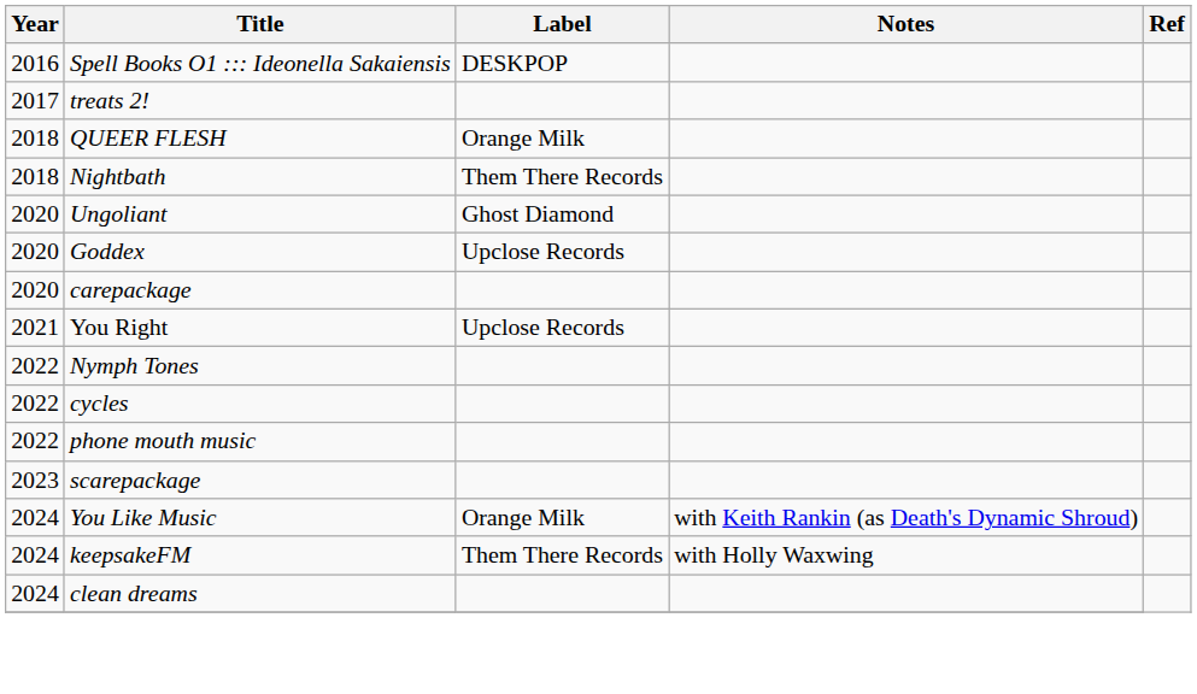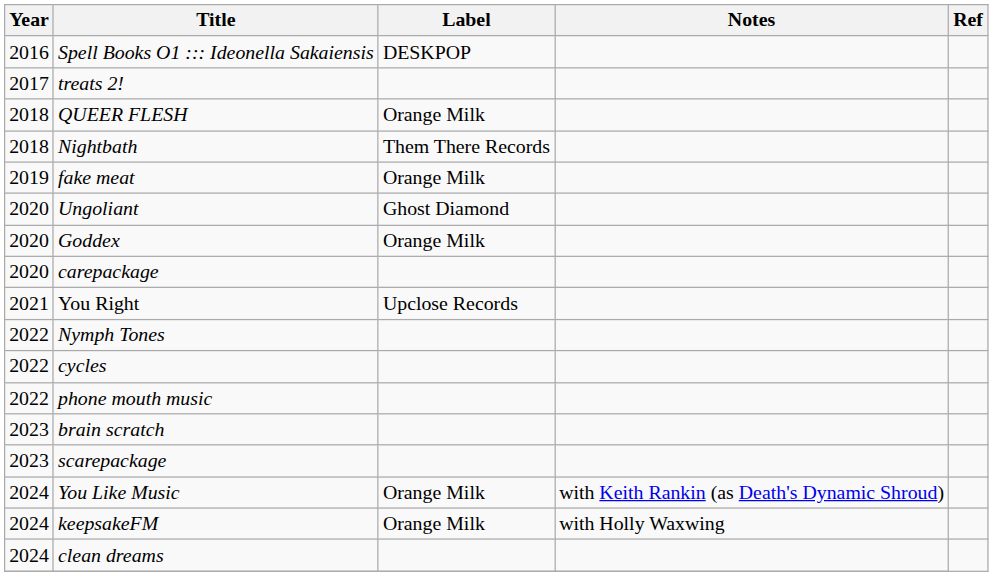+ row: 2019 | fake meat | Orange Milk
Goddex | Label: Upclose Records -> Orange Milk
+ row: 2023 | brain scratch
keepsakeFM | Label: Them There Records -> Orange Milk
